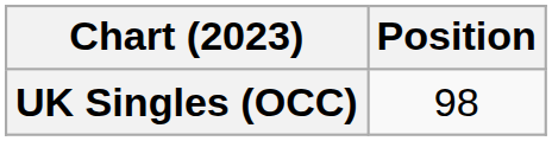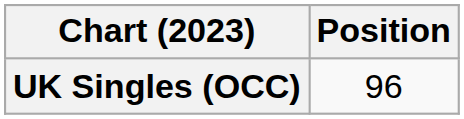UK Singles (OCC) | Position: 98 -> 96
